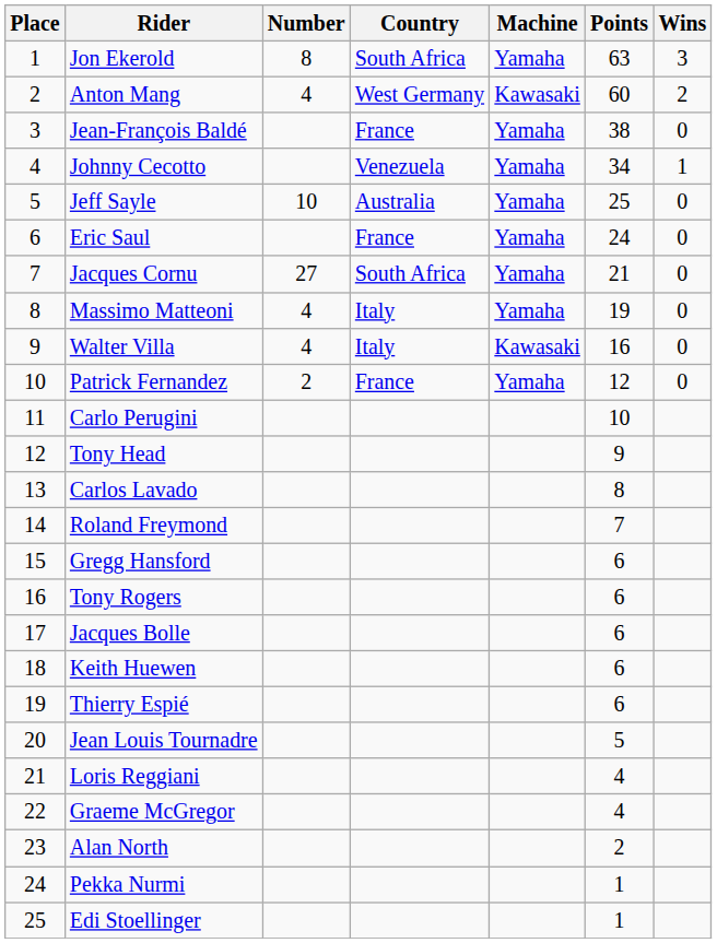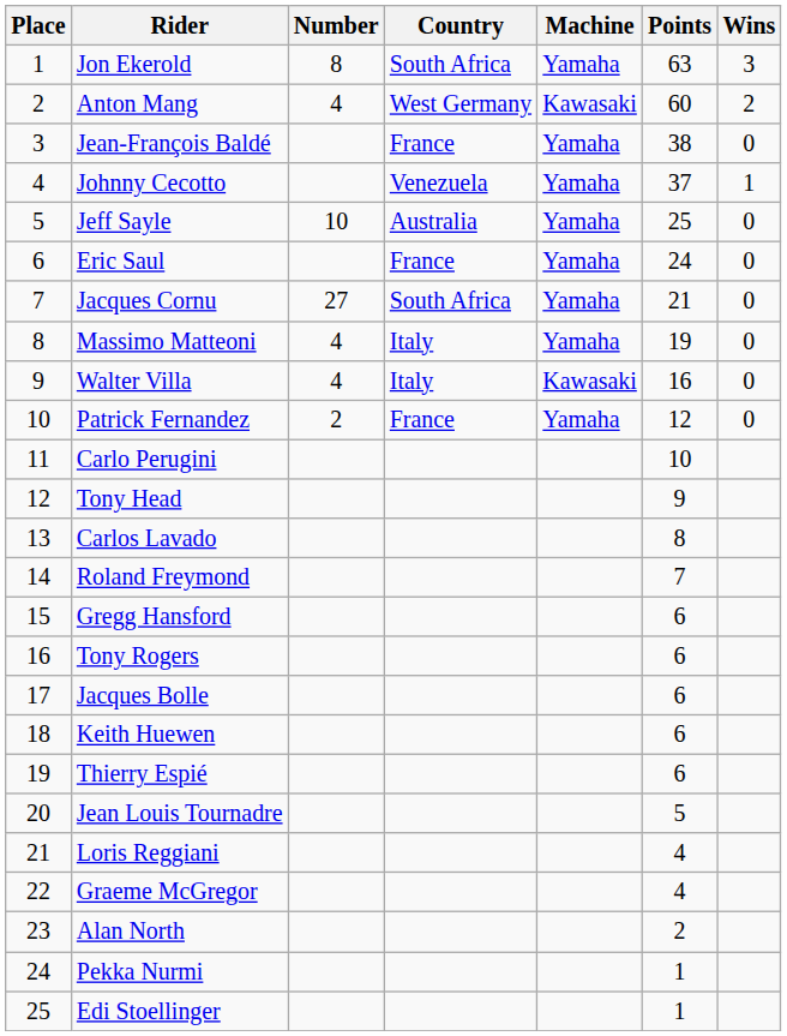Johnny Cecotto | Points: 34 -> 37
